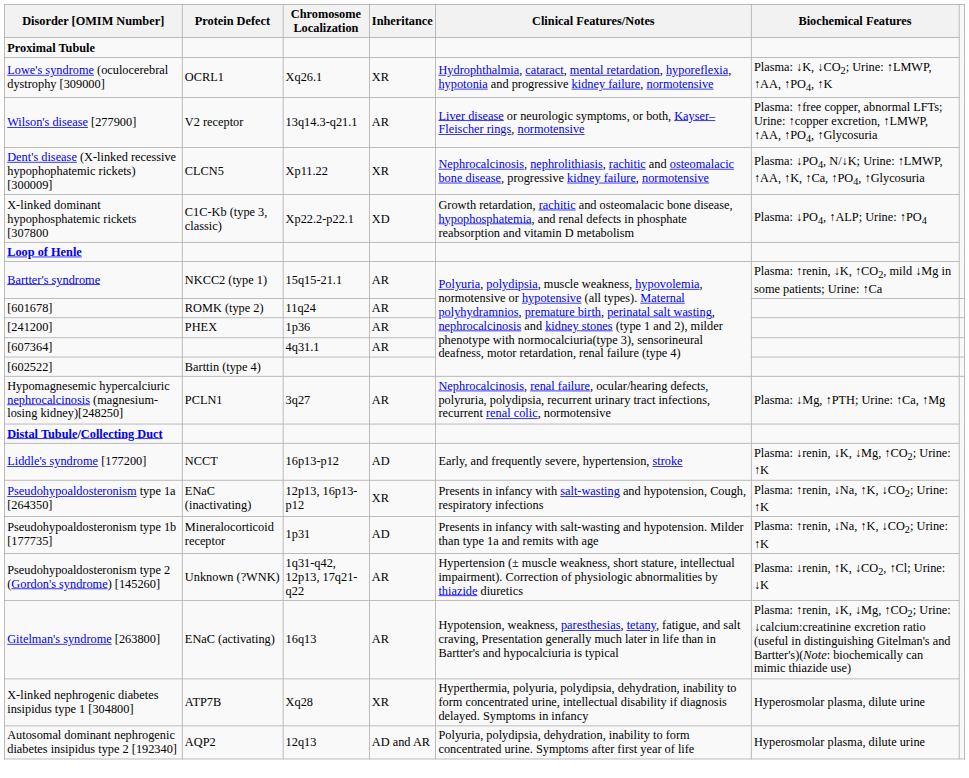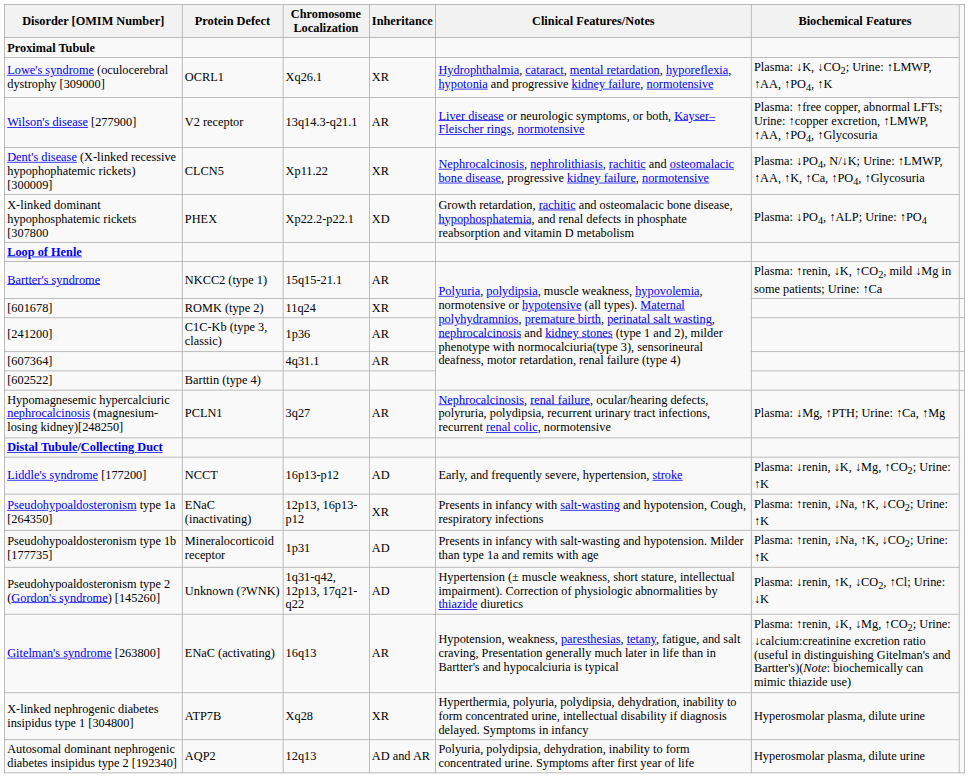X-linked dominant hypophosphatemic rickets [307800 | Protein Defect: C1C-Kb (type 3, classic) -> PHEX
[601678] | Inheritance: AR -> XR
[241200] | Protein Defect: PHEX -> C1C-Kb (type 3, classic)
Pseudohypoaldosteronism type 2 (Gordon's syndrome) [145260] | Inheritance: AR -> AD
